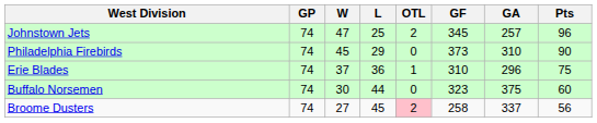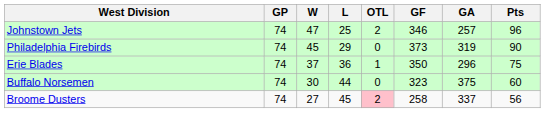Johnstown Jets | GF: 345 -> 346
Philadelphia Firebirds | GA: 310 -> 319
Erie Blades | GF: 310 -> 350
